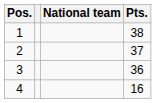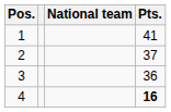1 | Pts.: 38 -> 41
4 | Pts.: normal -> bold
